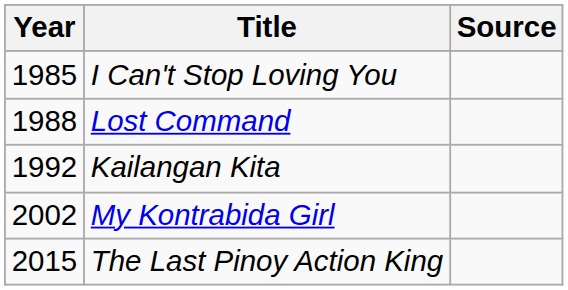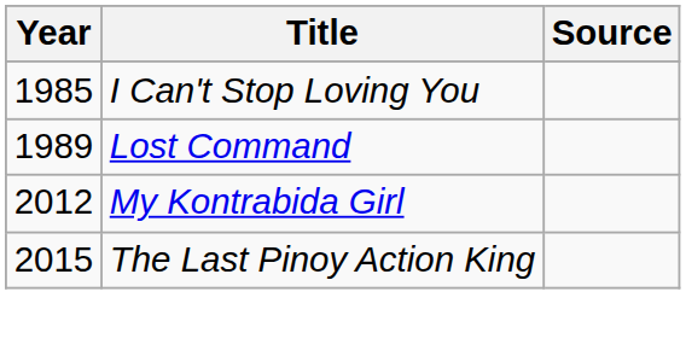Lost Command | Year: 1988 -> 1989
- row: 1992 | Kailangan Kita
My Kontrabida Girl | Year: 2002 -> 2012
